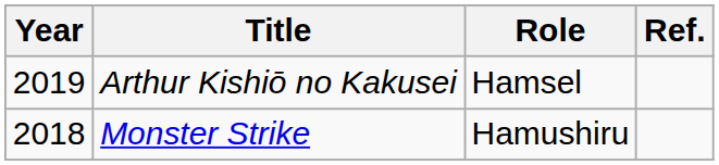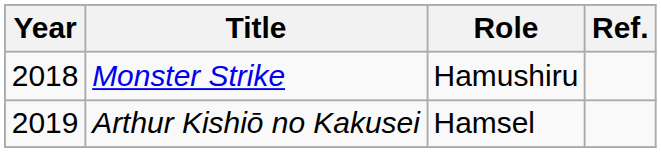rows swapped: Monster Strike <-> Arthur Kishiō no Kakusei
